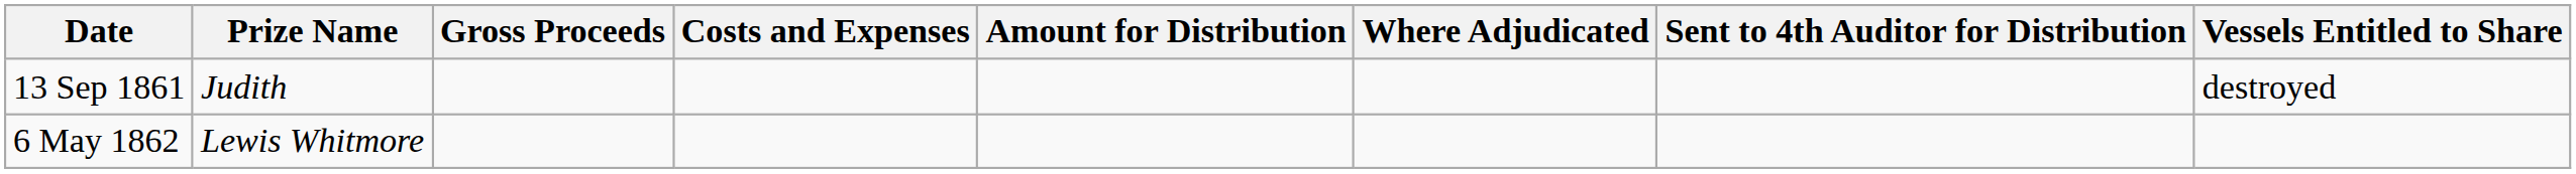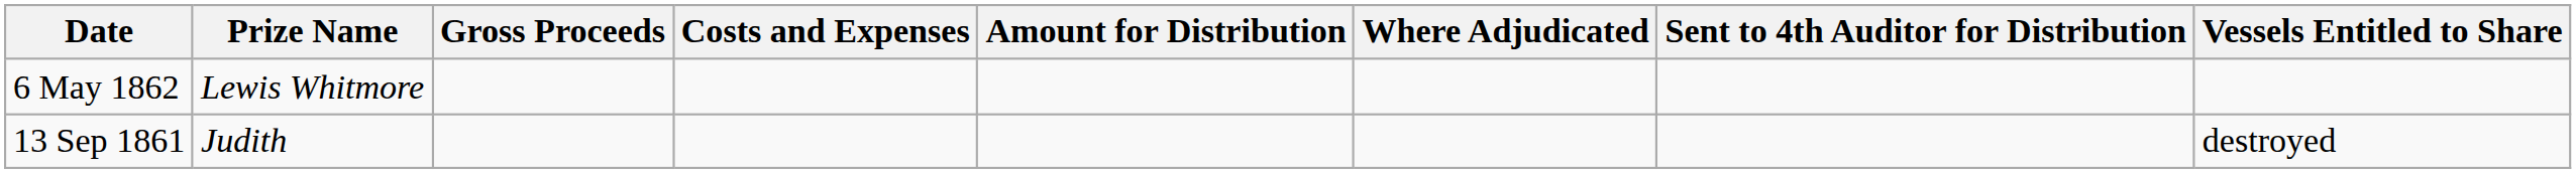rows swapped: 13 Sep 1861 <-> 6 May 1862
